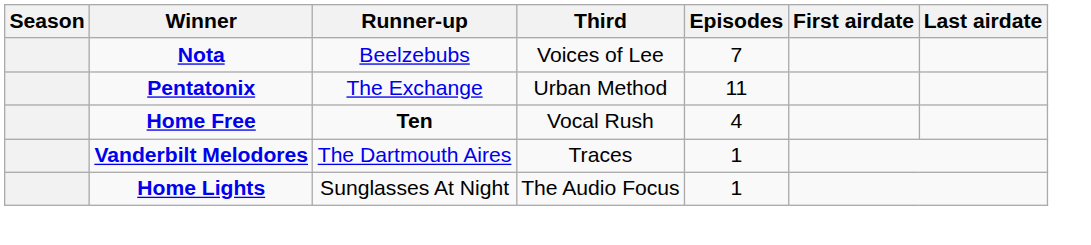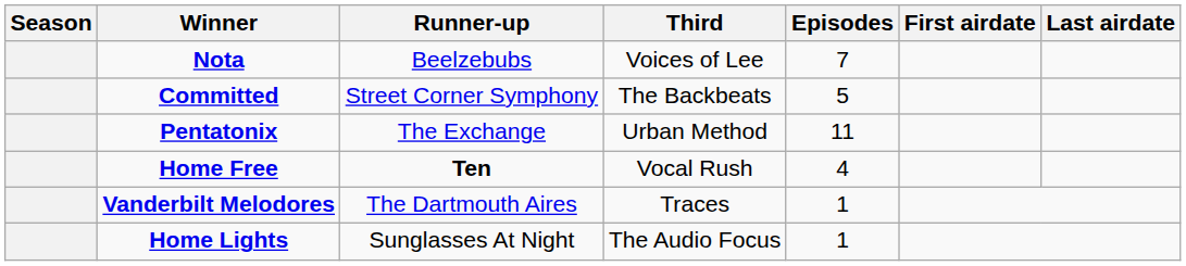+ row: Committed | Street Corner Symphony | The Backbeats | 5
